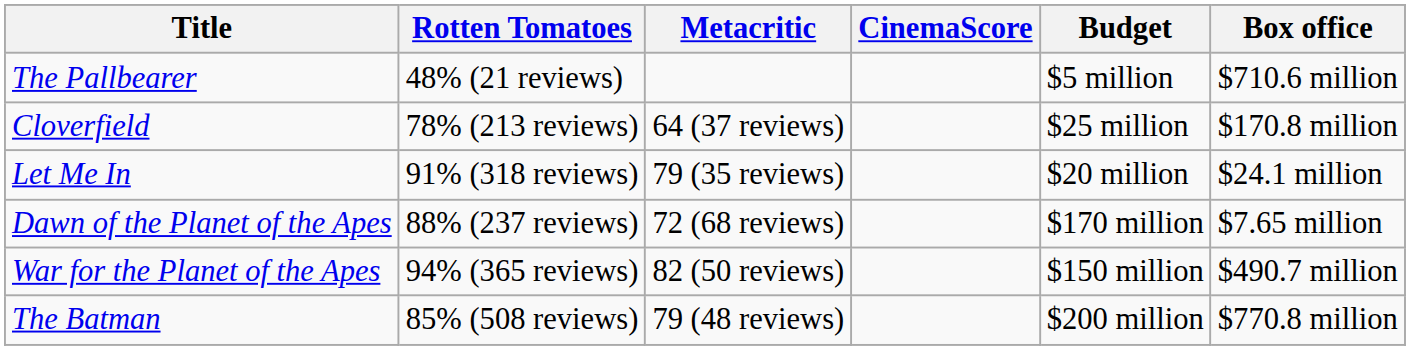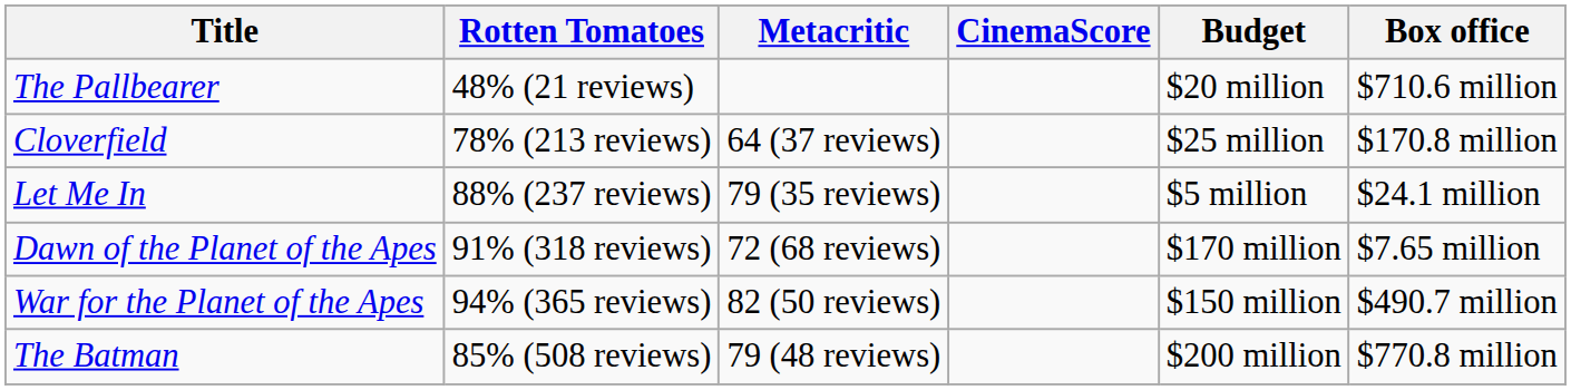The Pallbearer | Budget: $5 million -> $20 million
Let Me In | Rotten Tomatoes: 91% (318 reviews) -> 88% (237 reviews)
Let Me In | Budget: $20 million -> $5 million
Dawn of the Planet of the Apes | Rotten Tomatoes: 88% (237 reviews) -> 91% (318 reviews)
